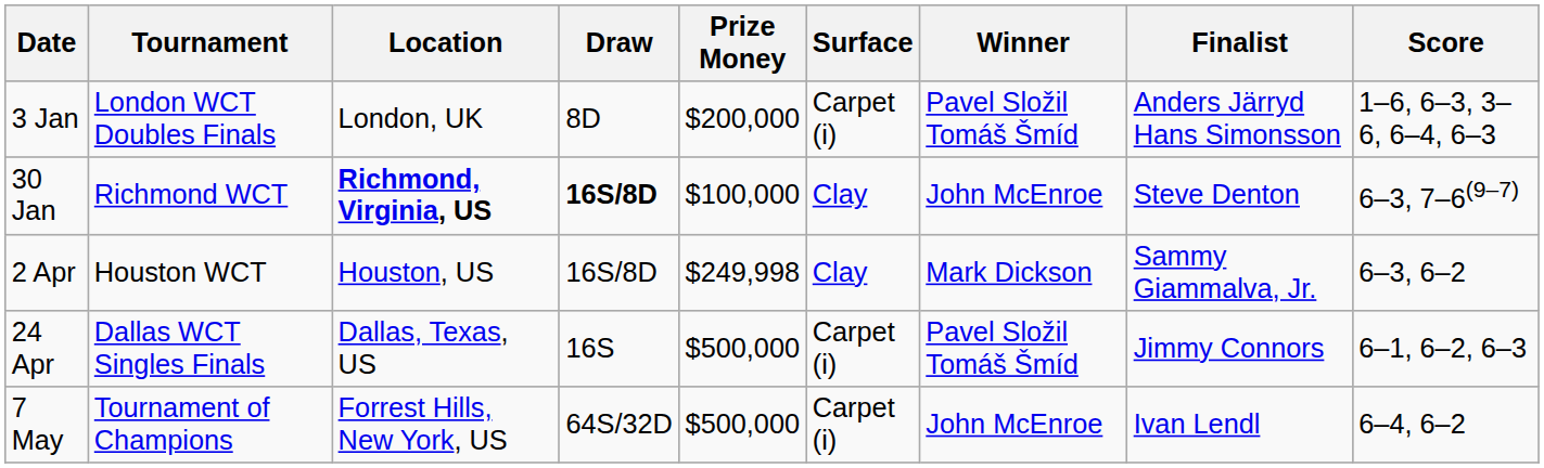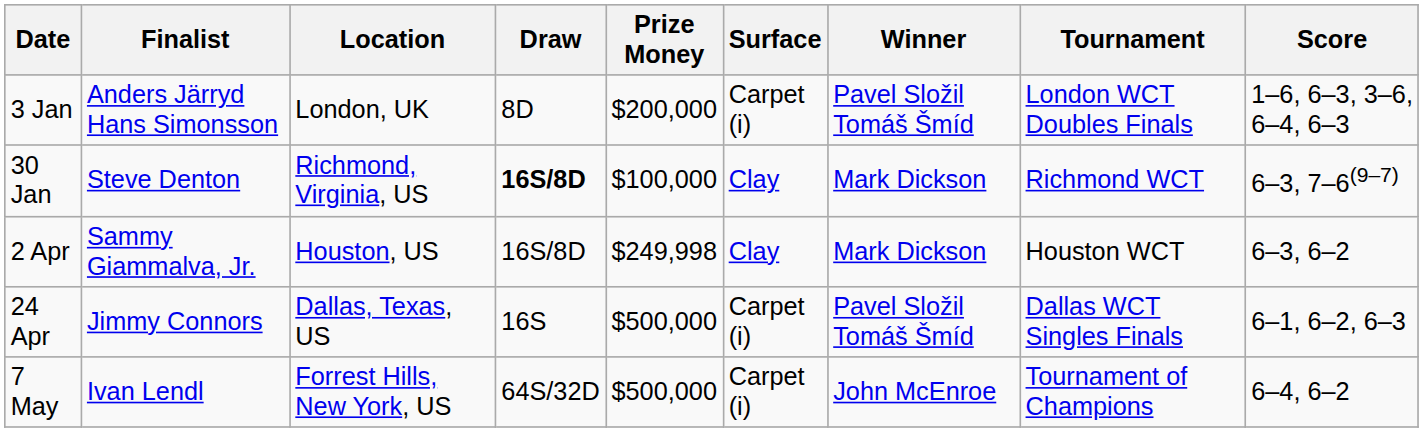columns swapped: Tournament <-> Finalist
30 Jan | Location: bold -> normal
30 Jan | Winner: John McEnroe -> Mark Dickson
